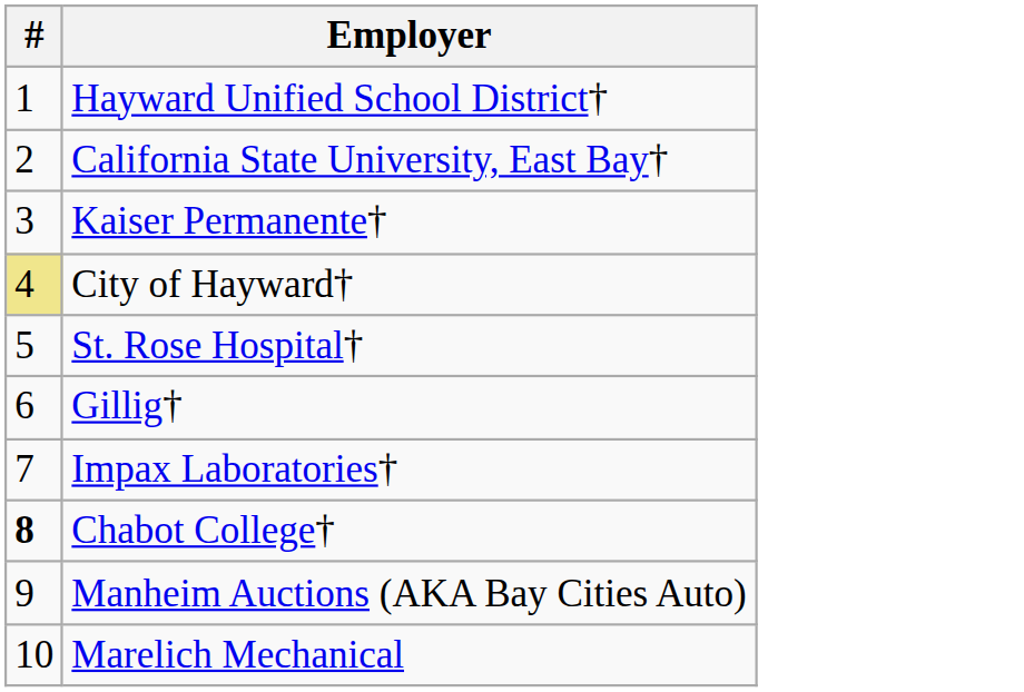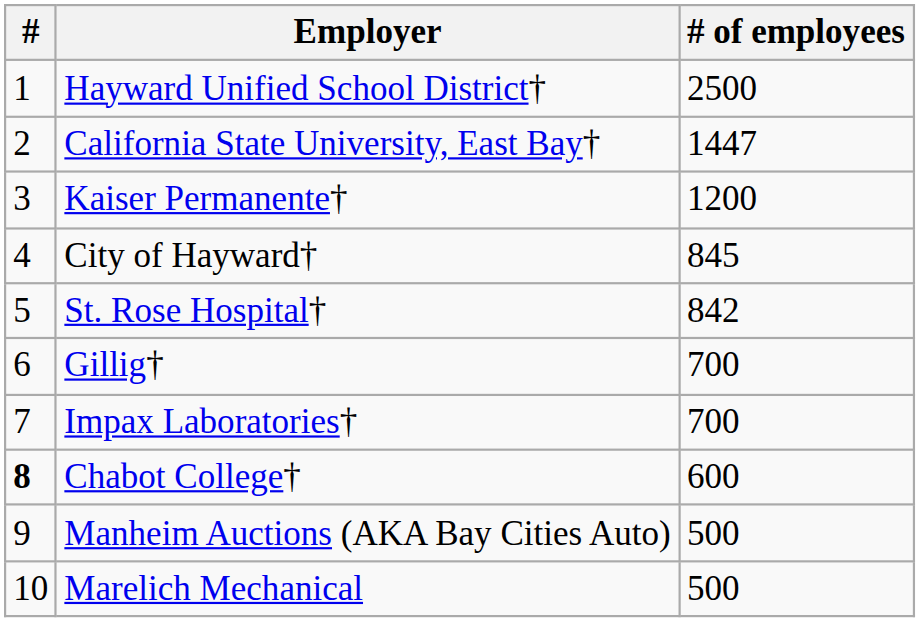+ column: # of employees | 2500 | 1447 | 1200 | 845 | 842 | 700 | 700 | 600 | 500 | 500
City of Hayward† | #: khaki background -> no background
